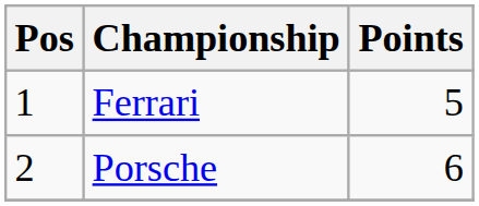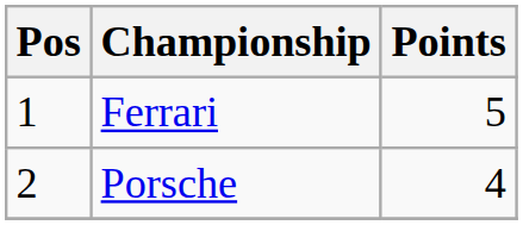Porsche | Points: 6 -> 4
